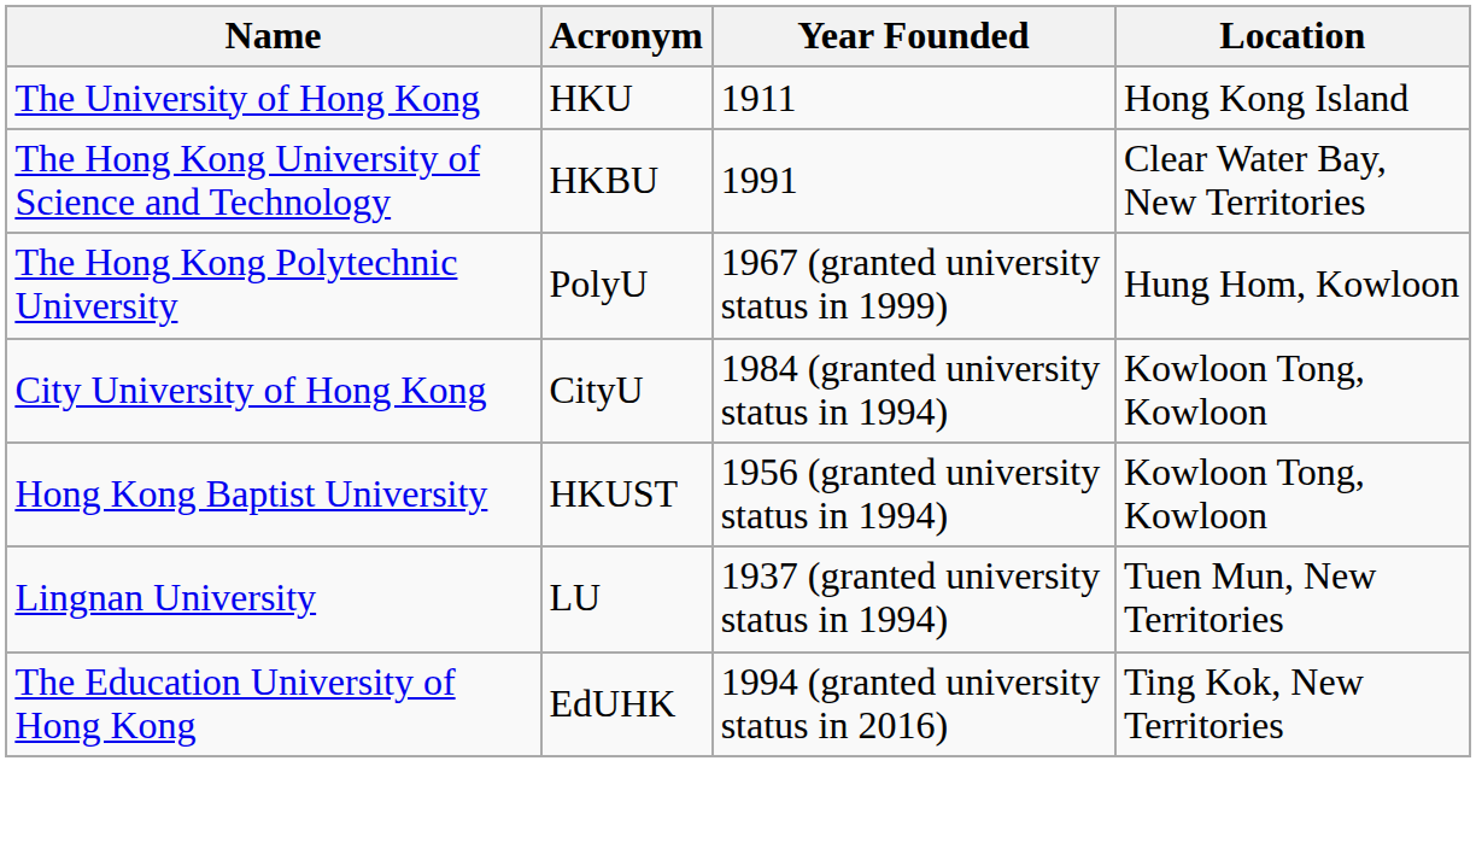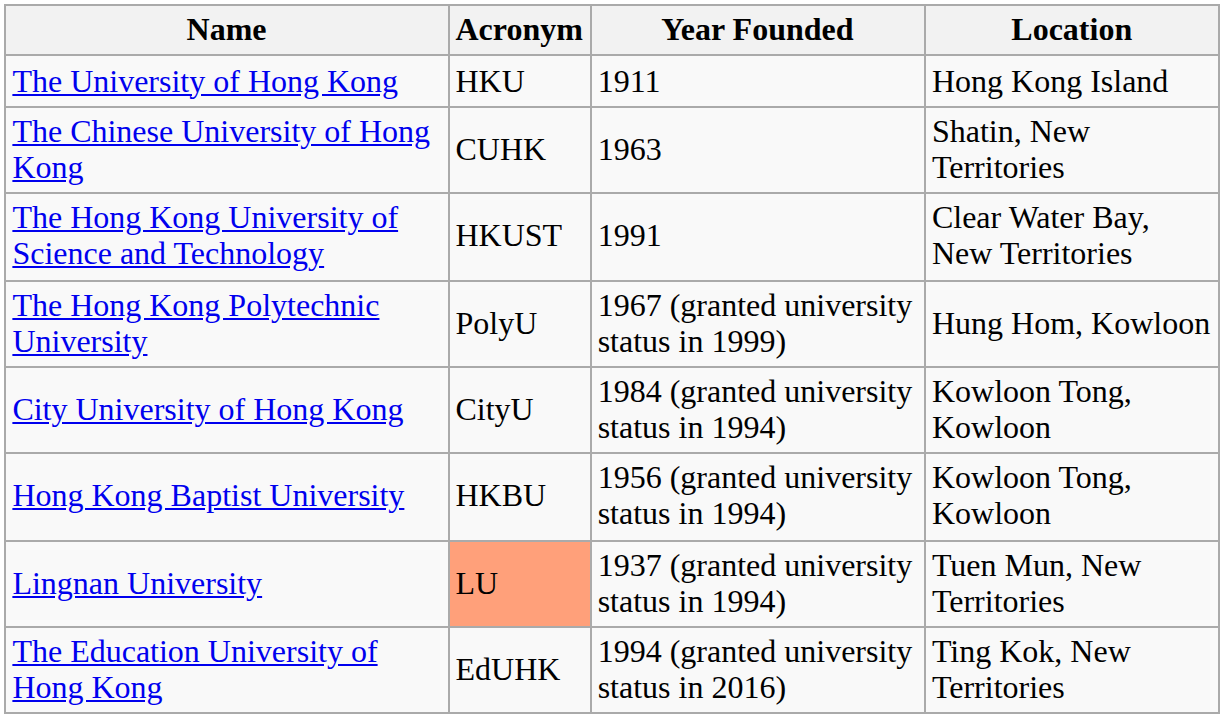+ row: The Chinese University of Hong Kong | CUHK | 1963 | Shatin, New Territories
The Hong Kong University of Science and Technology | Acronym: HKBU -> HKUST
Hong Kong Baptist University | Acronym: HKUST -> HKBU
Lingnan University | Acronym: no background -> lightsalmon background
